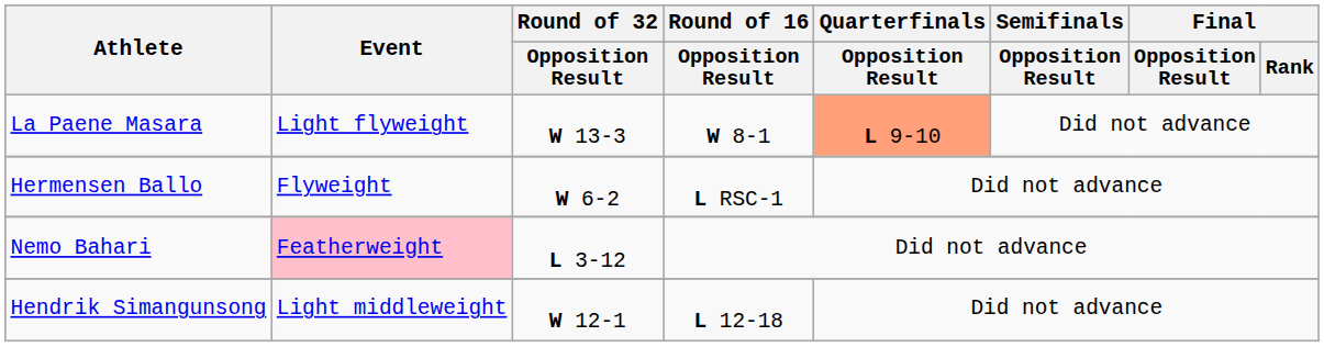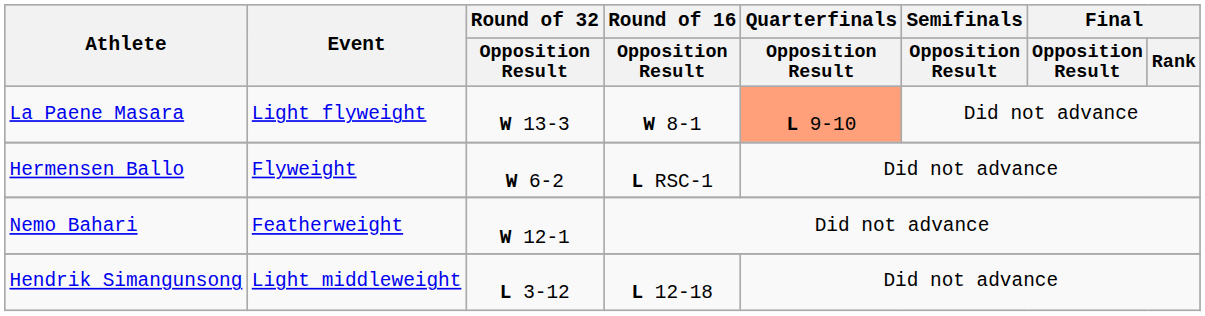Nemo Bahari | Event: pink background -> no background
Nemo Bahari | Round of 32 / Opposition Result: L 3-12 -> W 12-1
Hendrik Simangunsong | Round of 32 / Opposition Result: W 12-1 -> L 3-12
